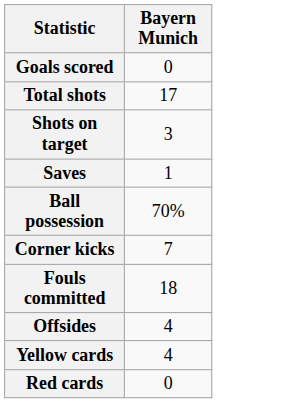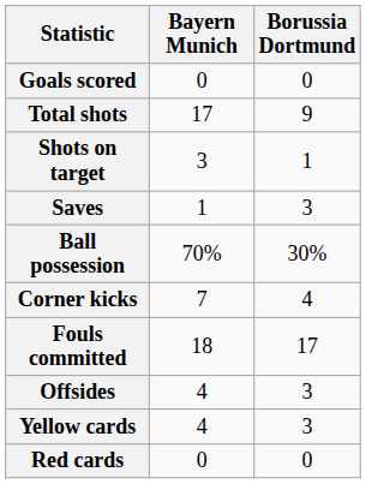+ column: Borussia Dortmund | 0 | 9 | 1 | 3 | 30% | 4 | 17 | 3 | 3 | 0
